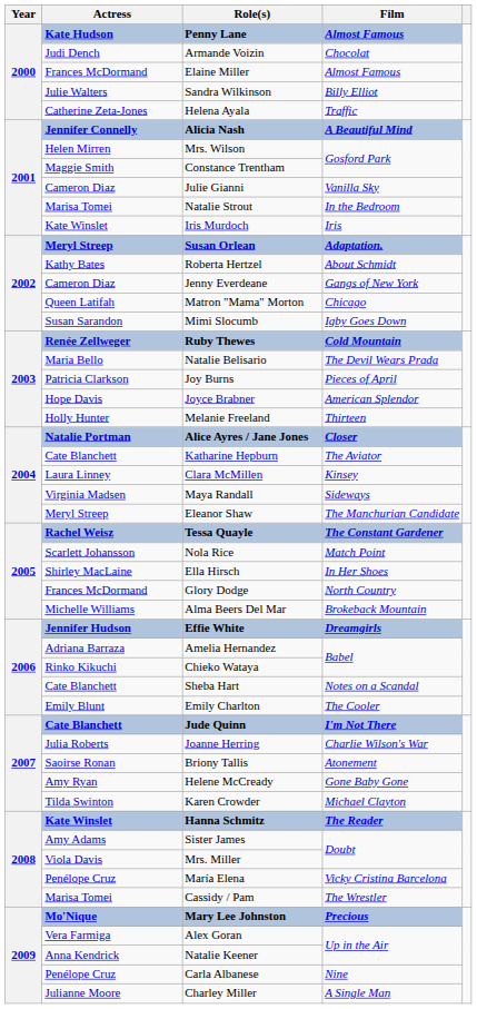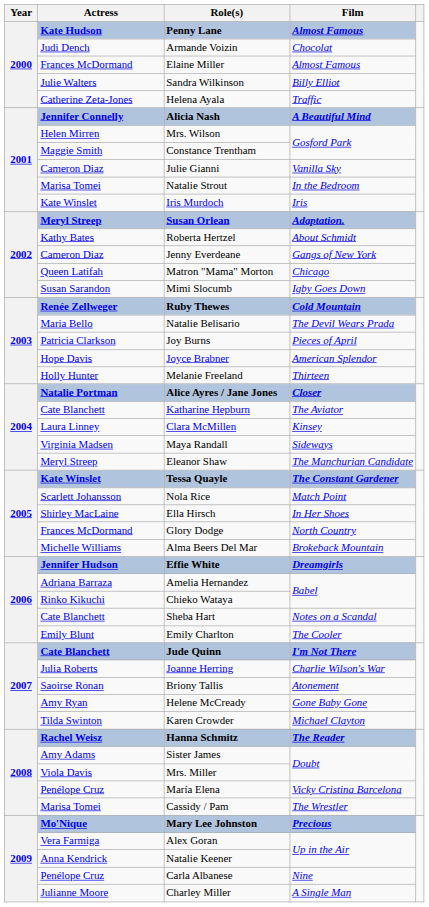Tessa Quayle | Actress: Rachel Weisz -> Kate Winslet
Hanna Schmitz | Actress: Kate Winslet -> Rachel Weisz
